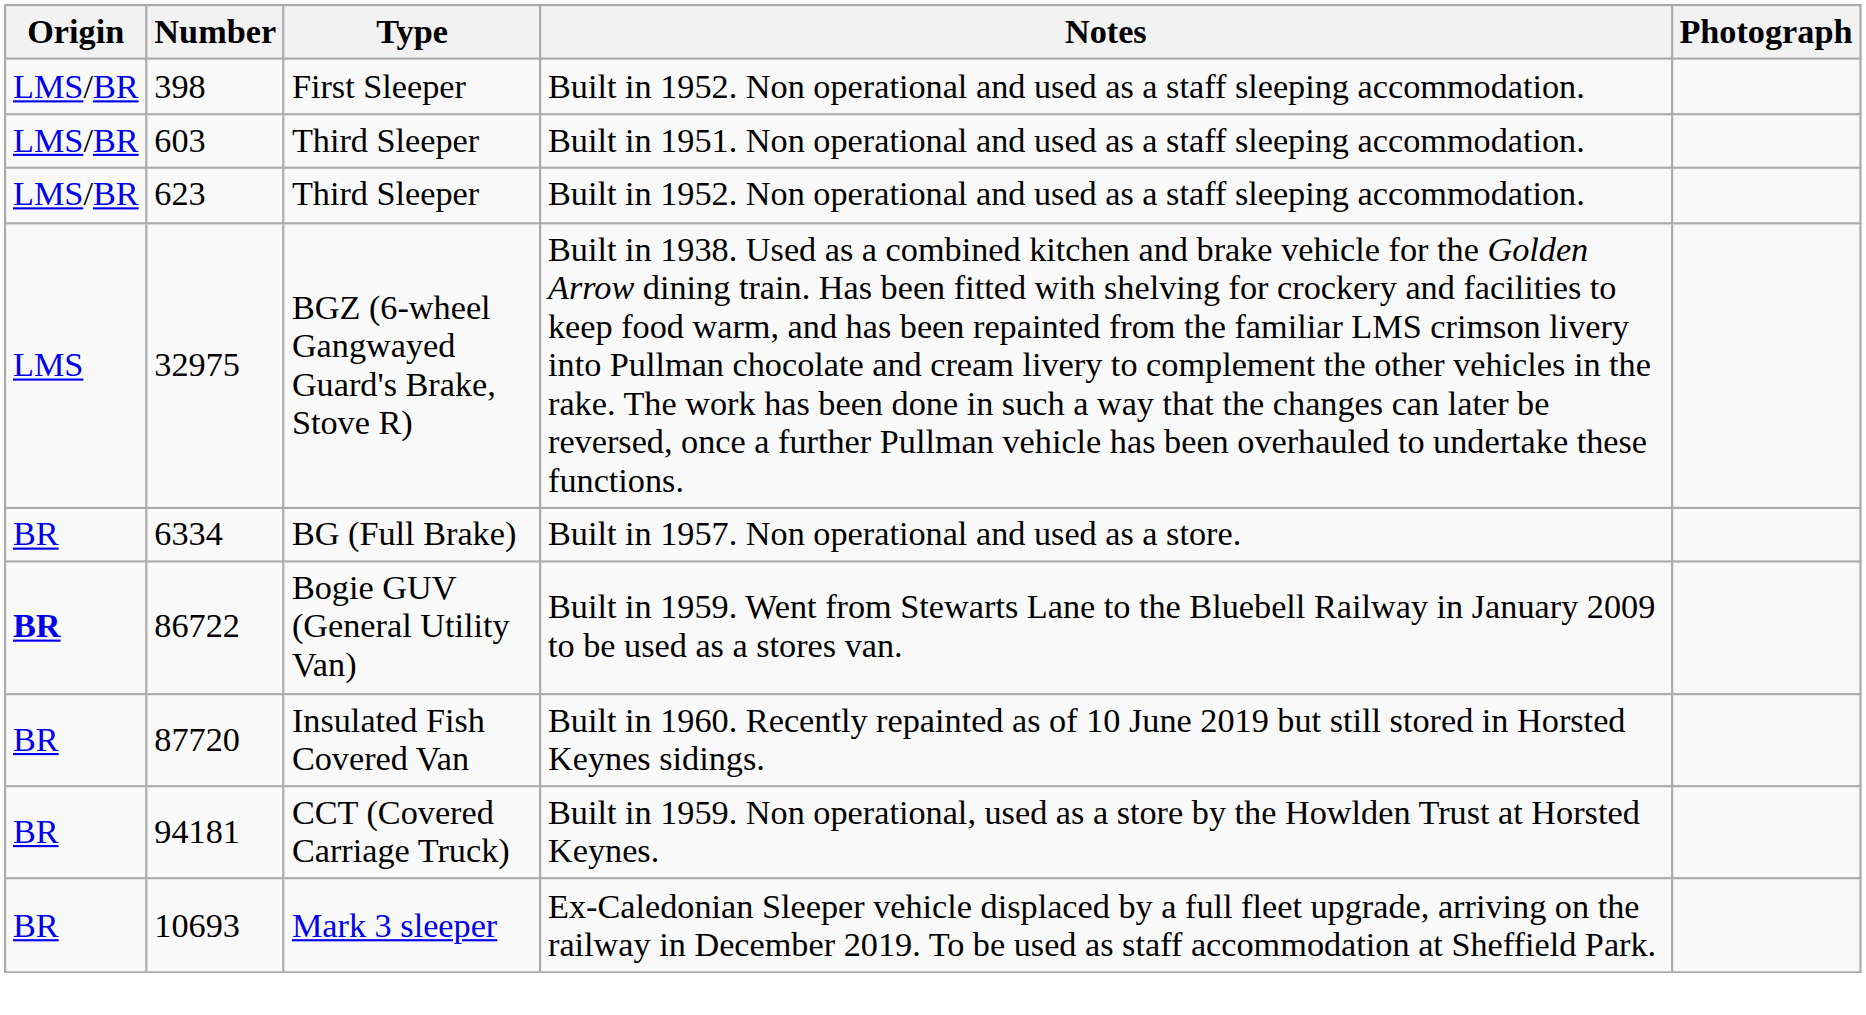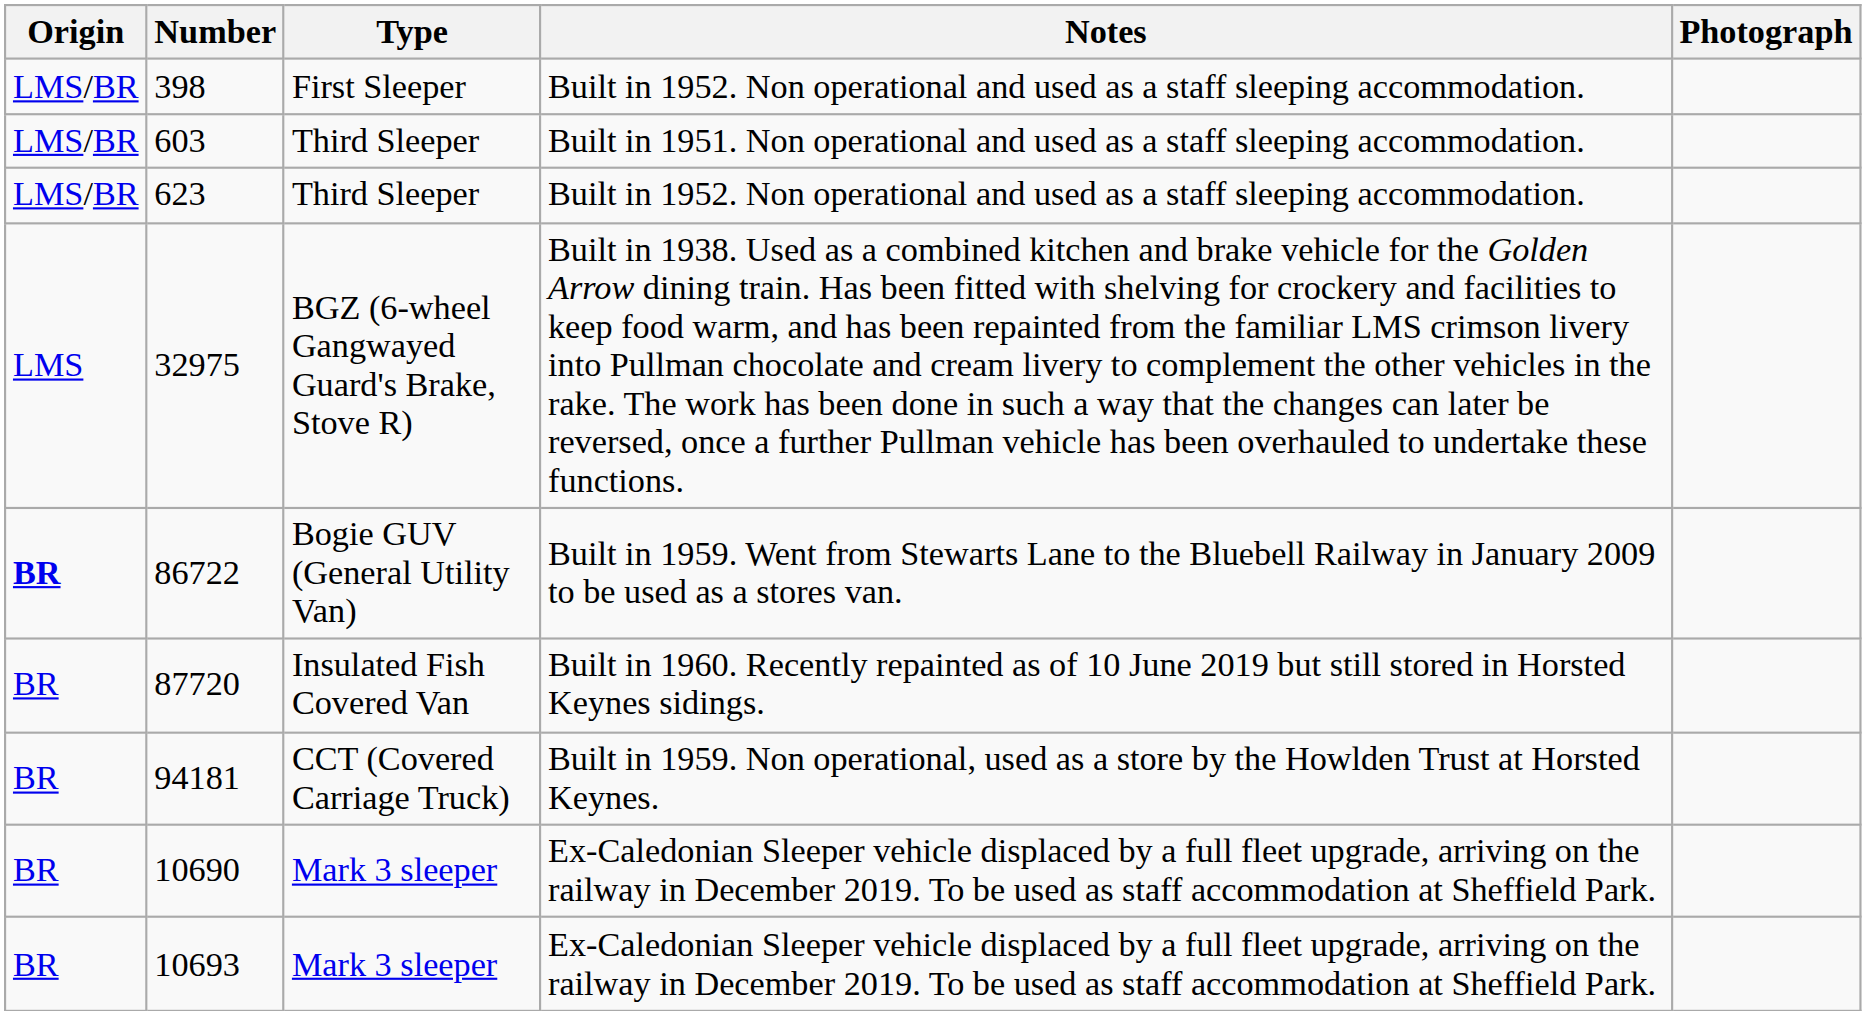- row: BR | 6334 | BG (Full Brake) | Built in 1957. Non operational and used as a store.
+ row: BR | 10690 | Mark 3 sleeper | Ex-Caledonian Sleeper vehicle displaced by a full fleet upgrade, arriving on the railway in December 2019. To be used as staff accommodation at Sheffield Park.
